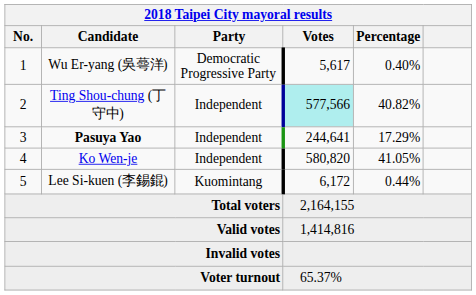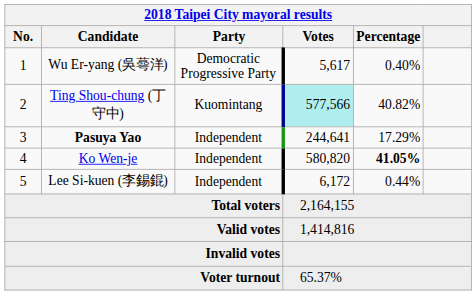Ting Shou-chung (丁守中) | Party: Independent -> Kuomintang
Ko Wen-je | Percentage: normal -> bold
Lee Si-kuen (李錫錕) | Party: Kuomintang -> Independent
